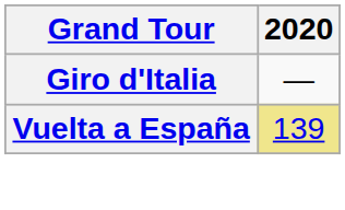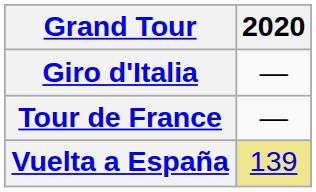+ row: Tour de France | —
